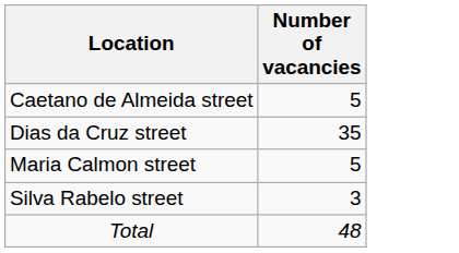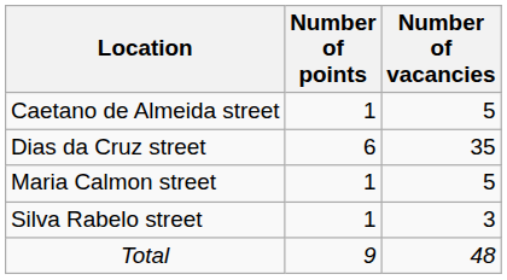+ column: Number of points | 1 | 6 | 1 | 1 | 9
